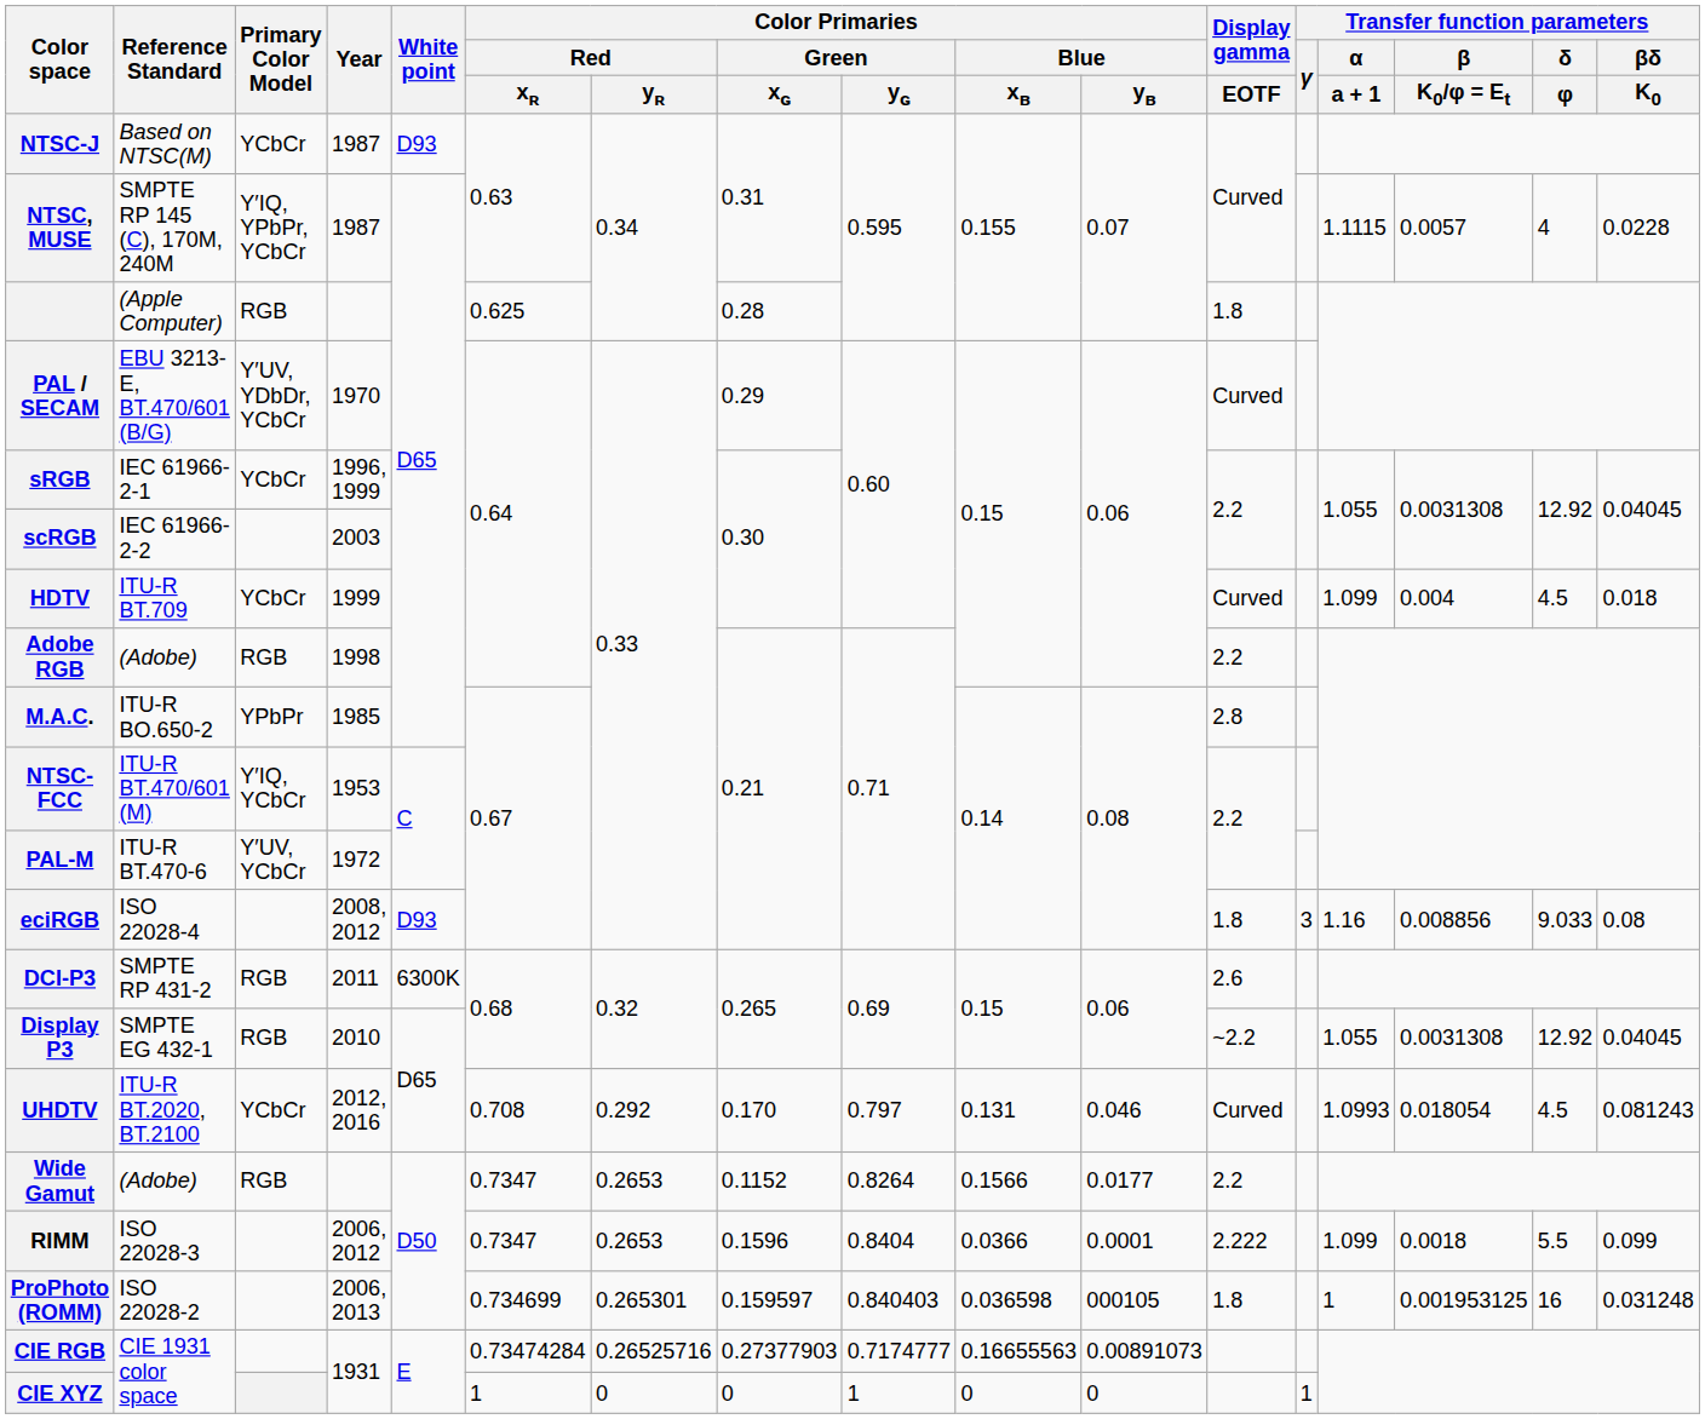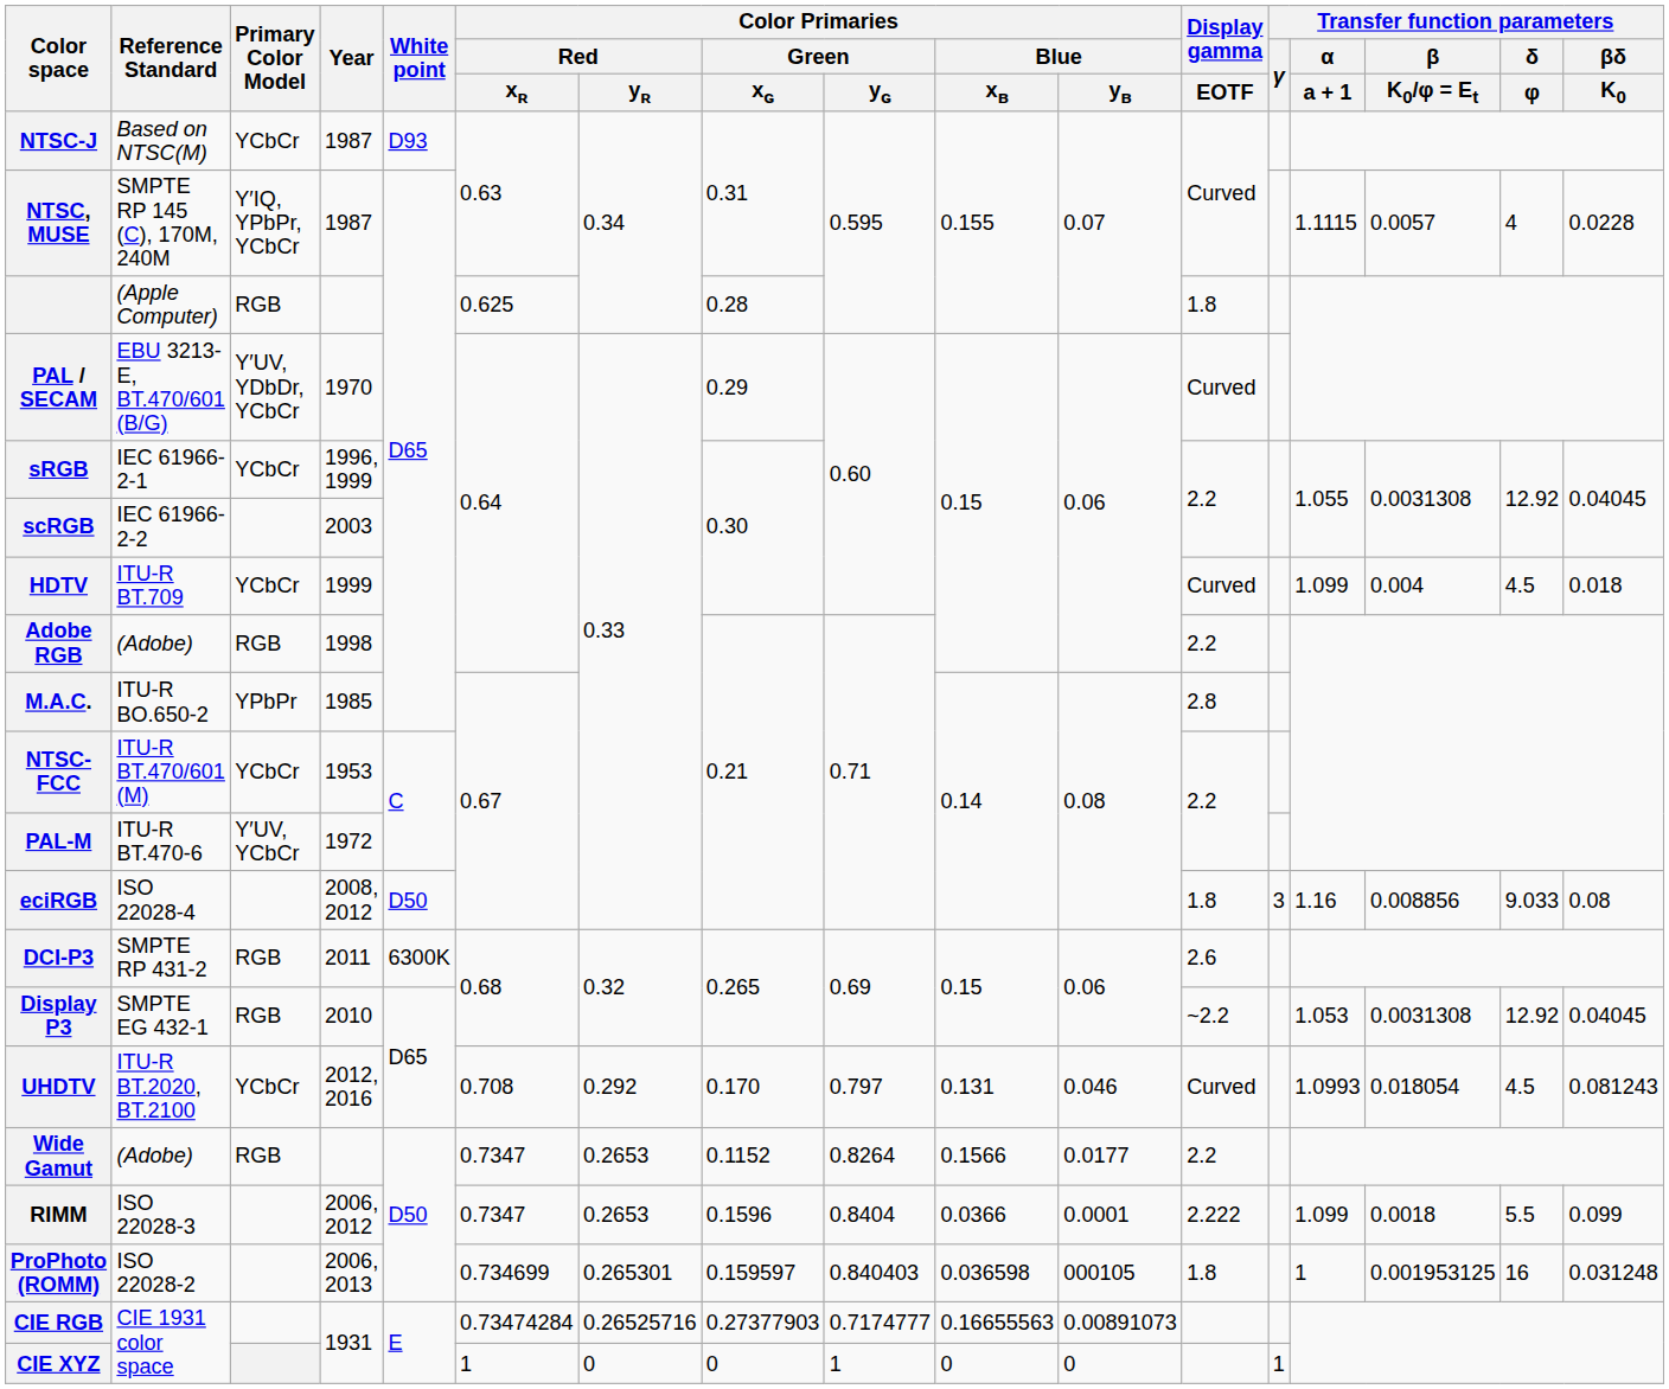NTSC-FCC | Primary Color Model: Y′IQ, YCbCr -> YCbCr
eciRGB | White point: D93 -> D50
Display P3 | Transfer function parameters / α / a + 1: 1.055 -> 1.053
